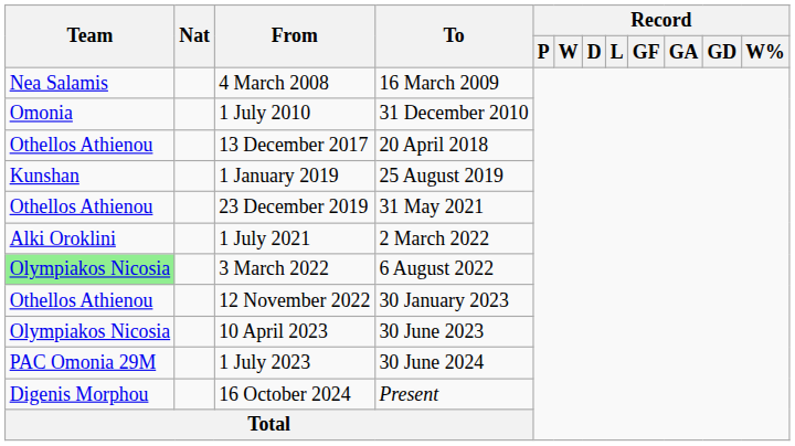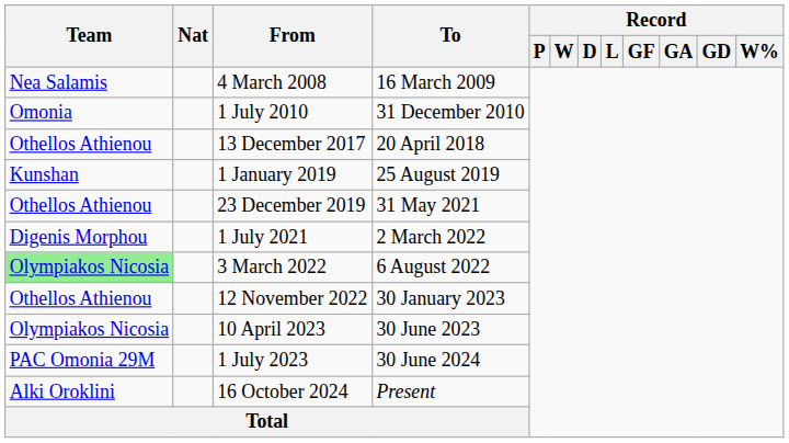1 July 2021 | Team: Alki Oroklini -> Digenis Morphou
16 October 2024 | Team: Digenis Morphou -> Alki Oroklini
